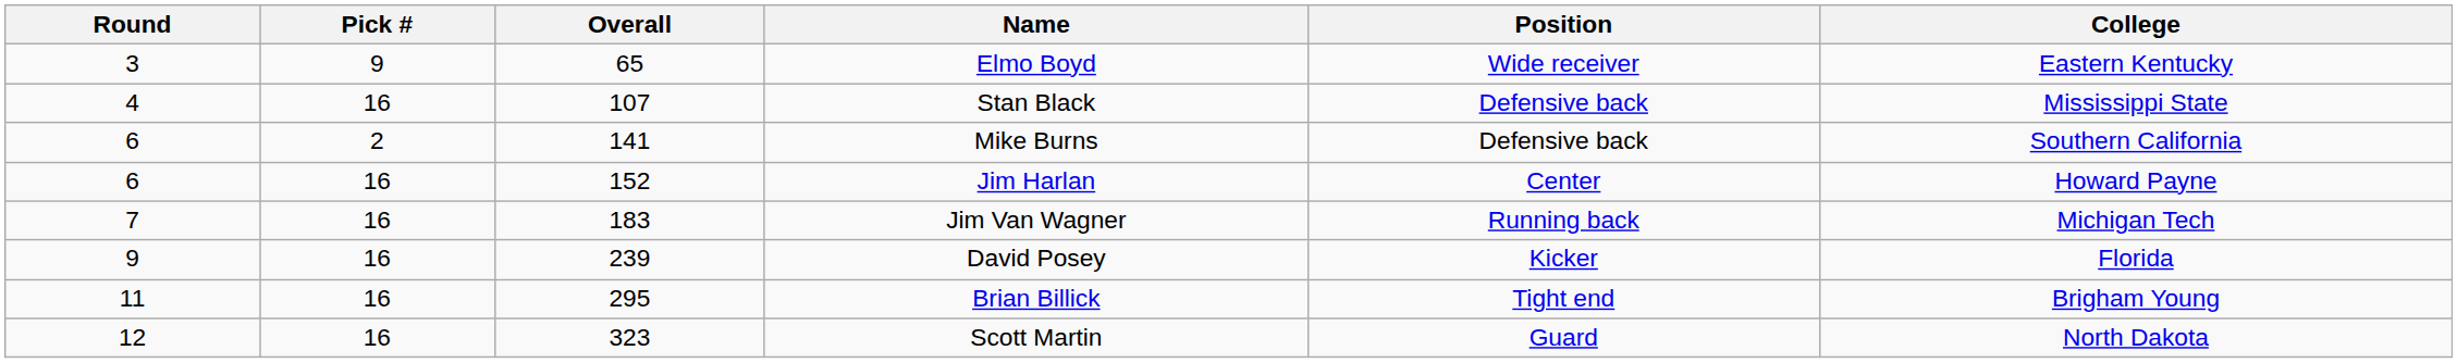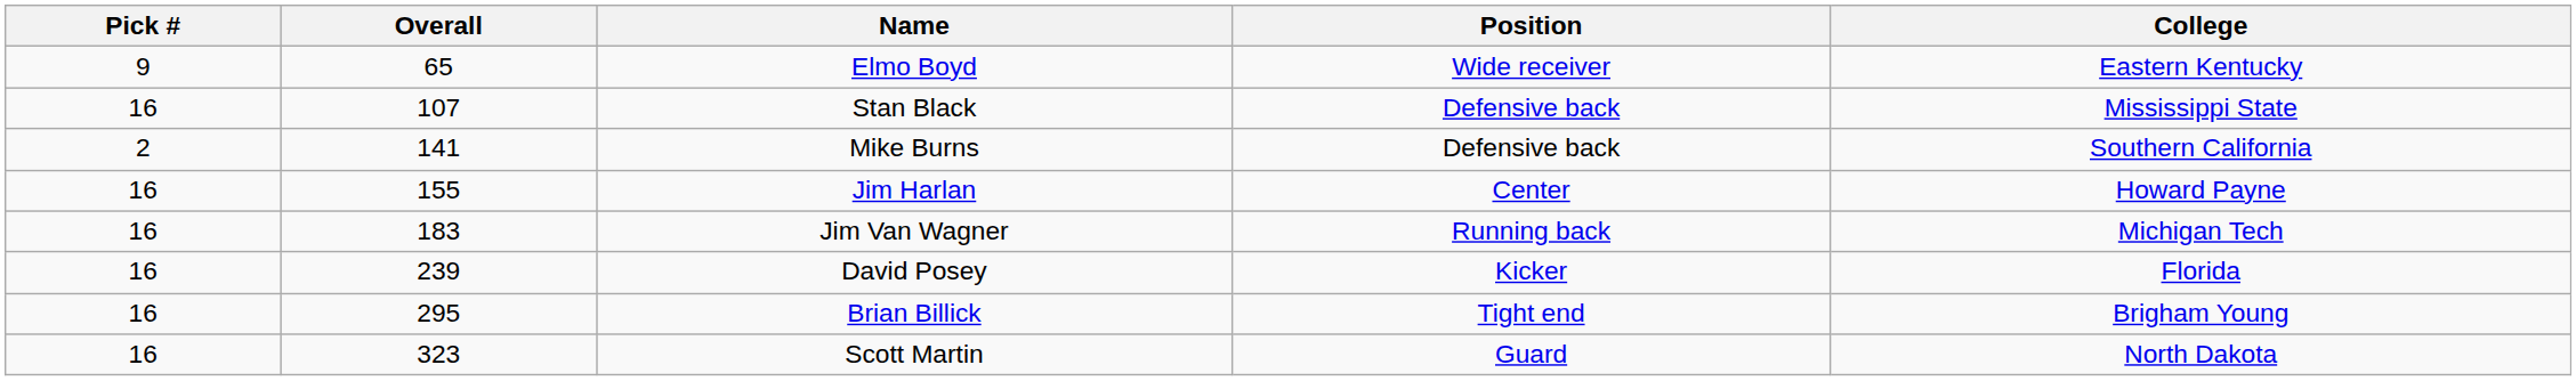- column: Round | 3 | 4 | 6 | 6 | 7 | 9 | 11 | 12
Jim Harlan | Overall: 152 -> 155
